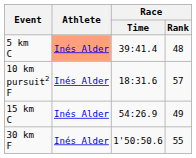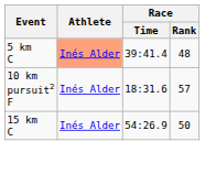15 km C | Race / Rank: 49 -> 50
- row: 30 km F | Inés Alder | 1'50:50.6 | 55
